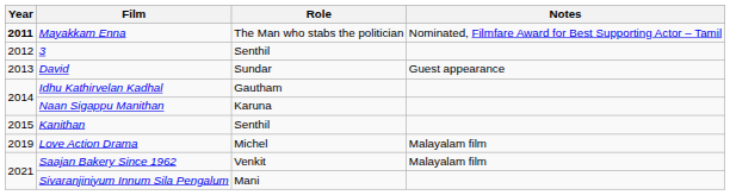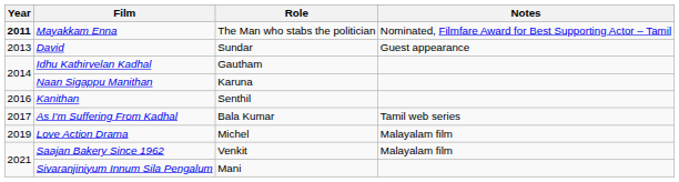- row: 2012 | 3 | Senthil
Kanithan | Year: 2015 -> 2016
+ row: 2017 | As I'm Suffering From Kadhal | Bala Kumar | Tamil web series
